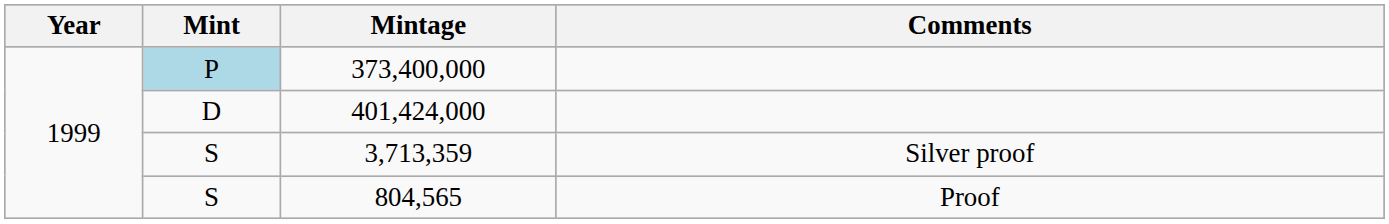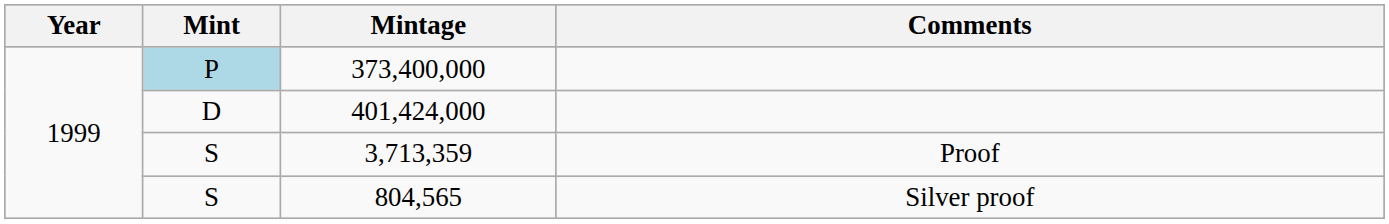3,713,359 | Comments: Silver proof -> Proof
804,565 | Comments: Proof -> Silver proof
